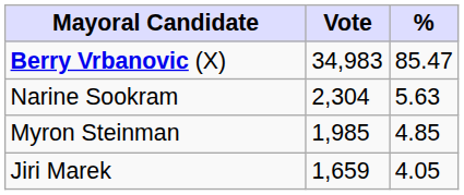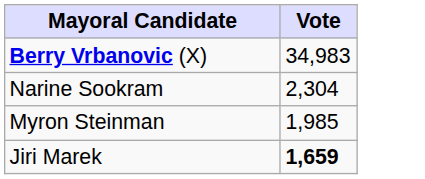- column: % | 85.47 | 5.63 | 4.85 | 4.05
Jiri Marek | Vote: normal -> bold
